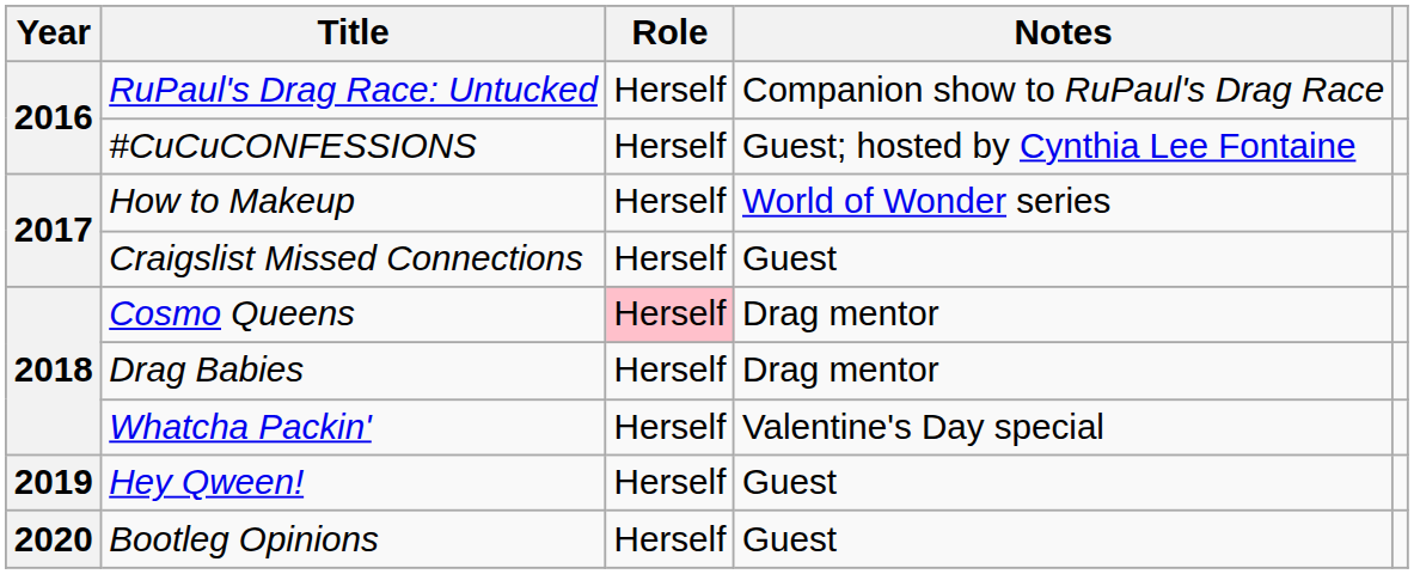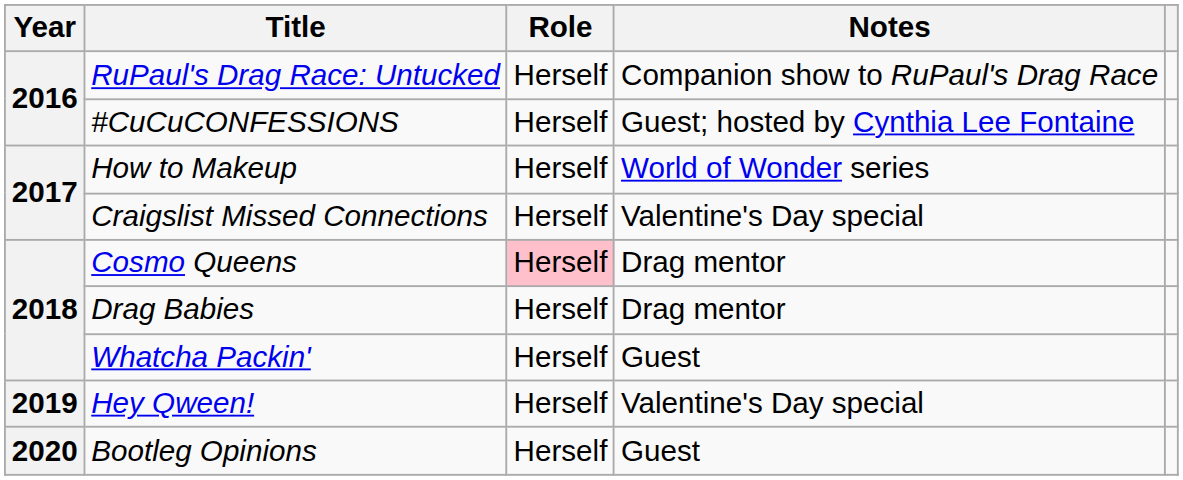Craigslist Missed Connections | Notes: Guest -> Valentine's Day special
Whatcha Packin' | Notes: Valentine's Day special -> Guest
Hey Qween! | Notes: Guest -> Valentine's Day special
